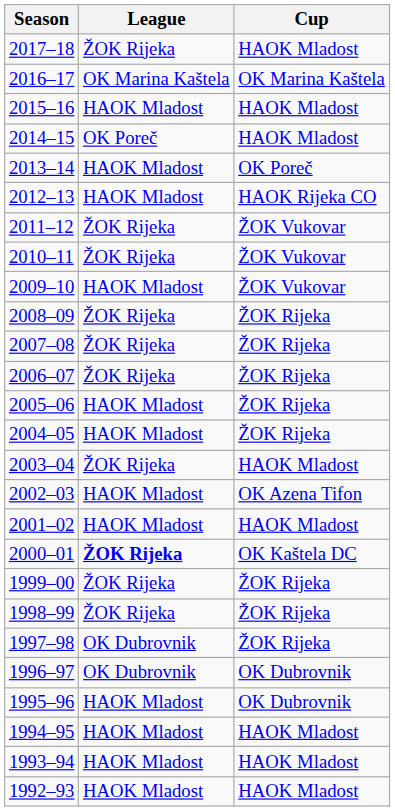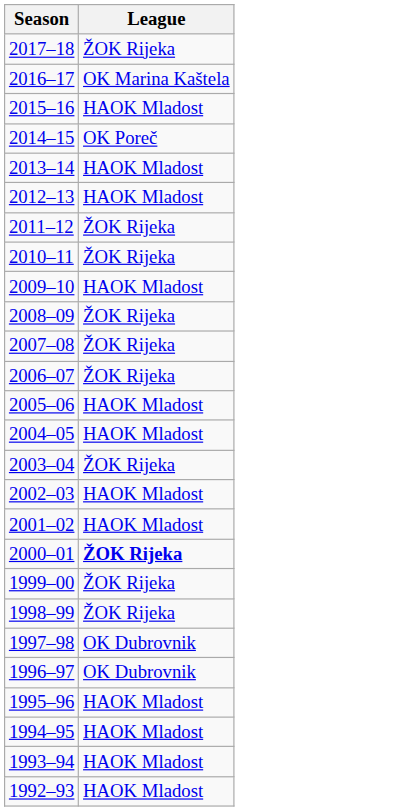- column: Cup | HAOK Mladost | OK Marina Kaštela | HAOK Mladost | HAOK Mladost | OK Poreč | HAOK Rijeka CO | ŽOK Vukovar | ŽOK Vukovar | ŽOK Vukovar | ŽOK Rijeka | ŽOK Rijeka | ŽOK Rijeka | ŽOK Rijeka | ŽOK Rijeka | HAOK Mladost | OK Azena Tifon | HAOK Mladost | OK Kaštela DC | ŽOK Rijeka | ŽOK Rijeka | ŽOK Rijeka | OK Dubrovnik | OK Dubrovnik | HAOK Mladost | HAOK Mladost | HAOK Mladost
